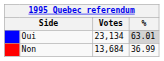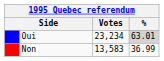Oui | Votes: 23,134 -> 23,234
Non | Votes: 13,684 -> 13,583
